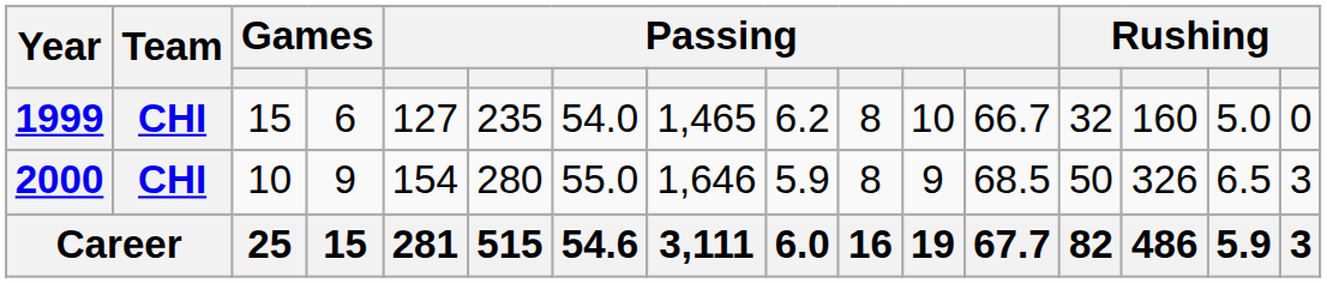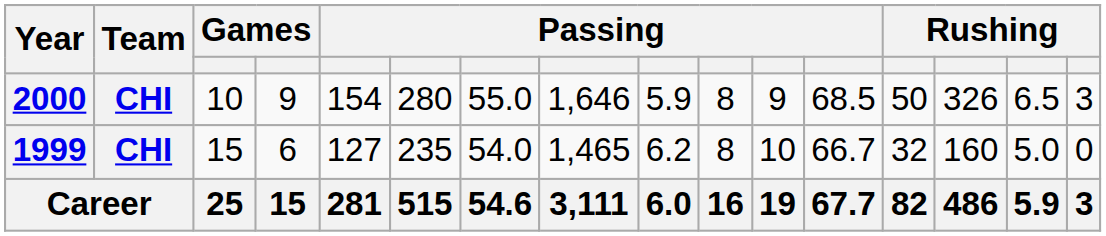rows swapped: 1999 <-> 2000
